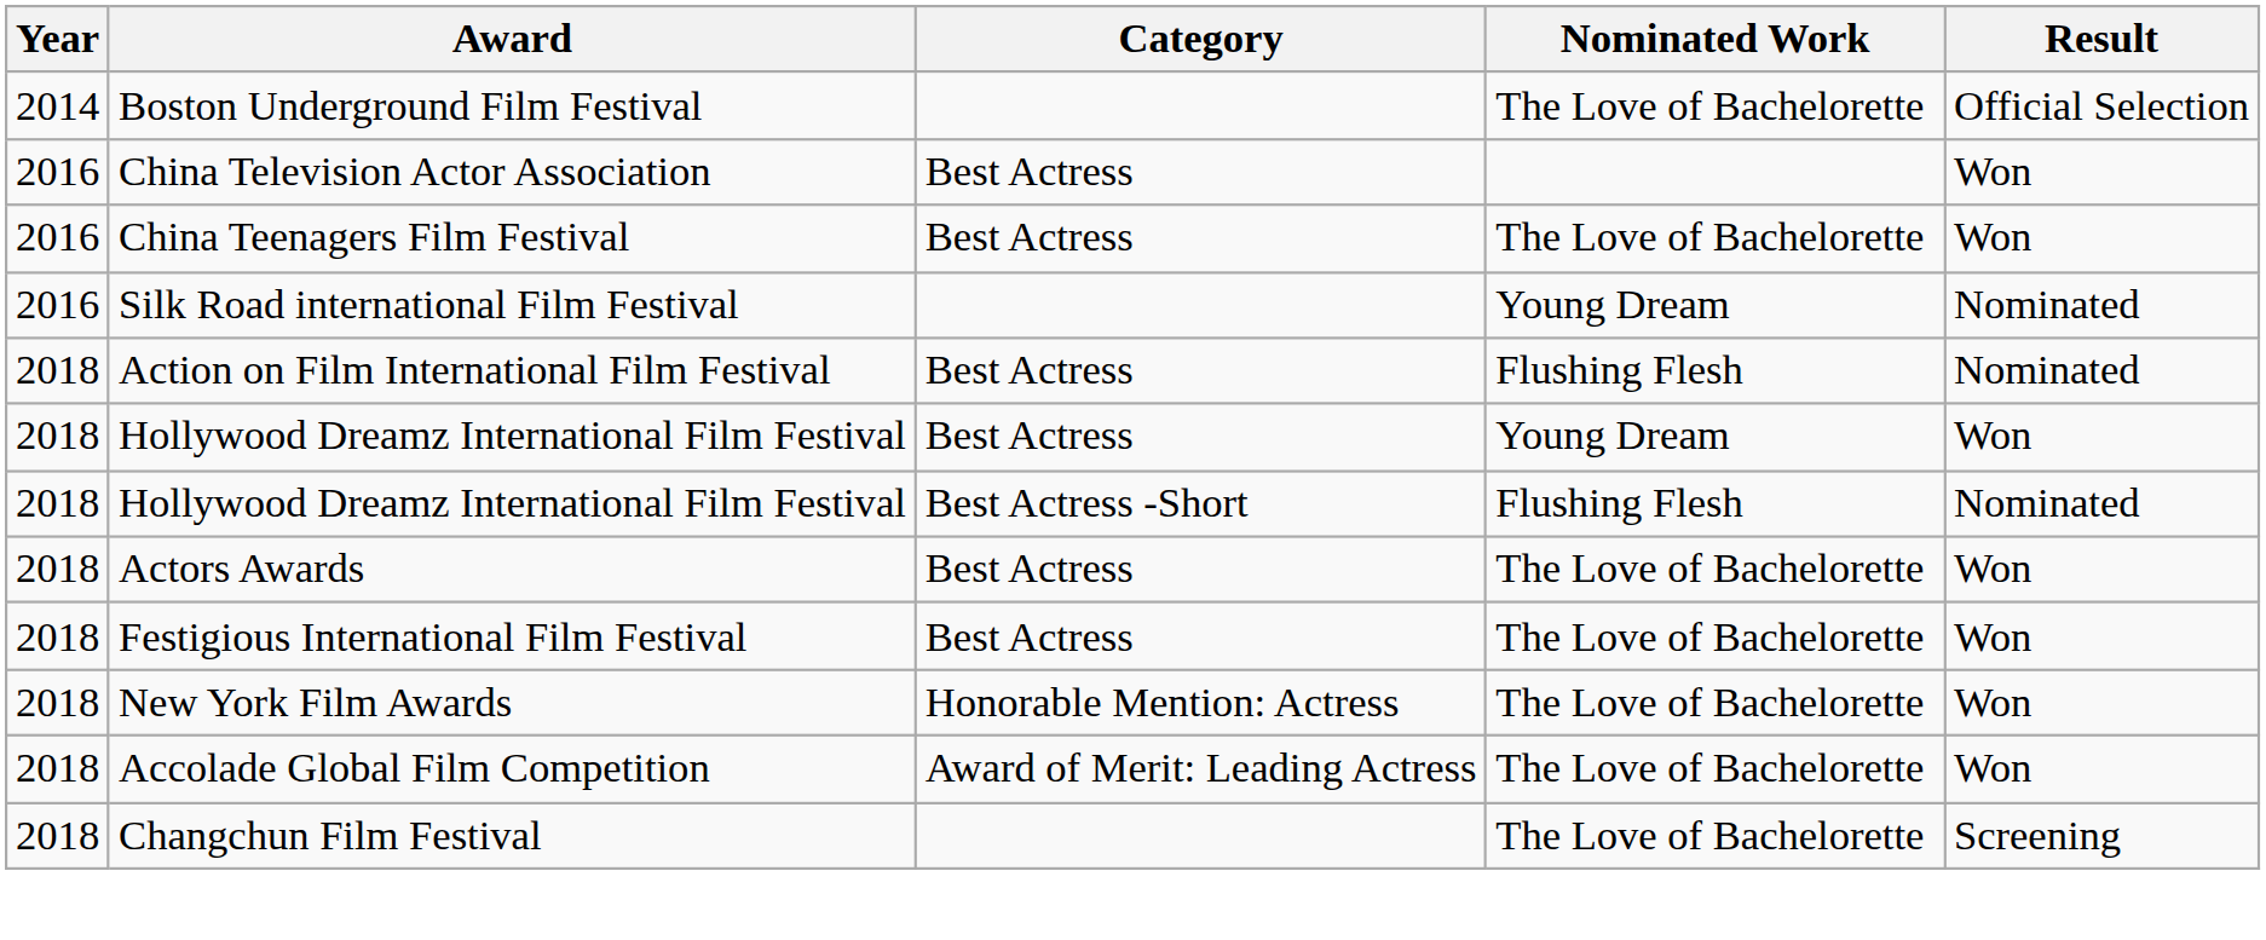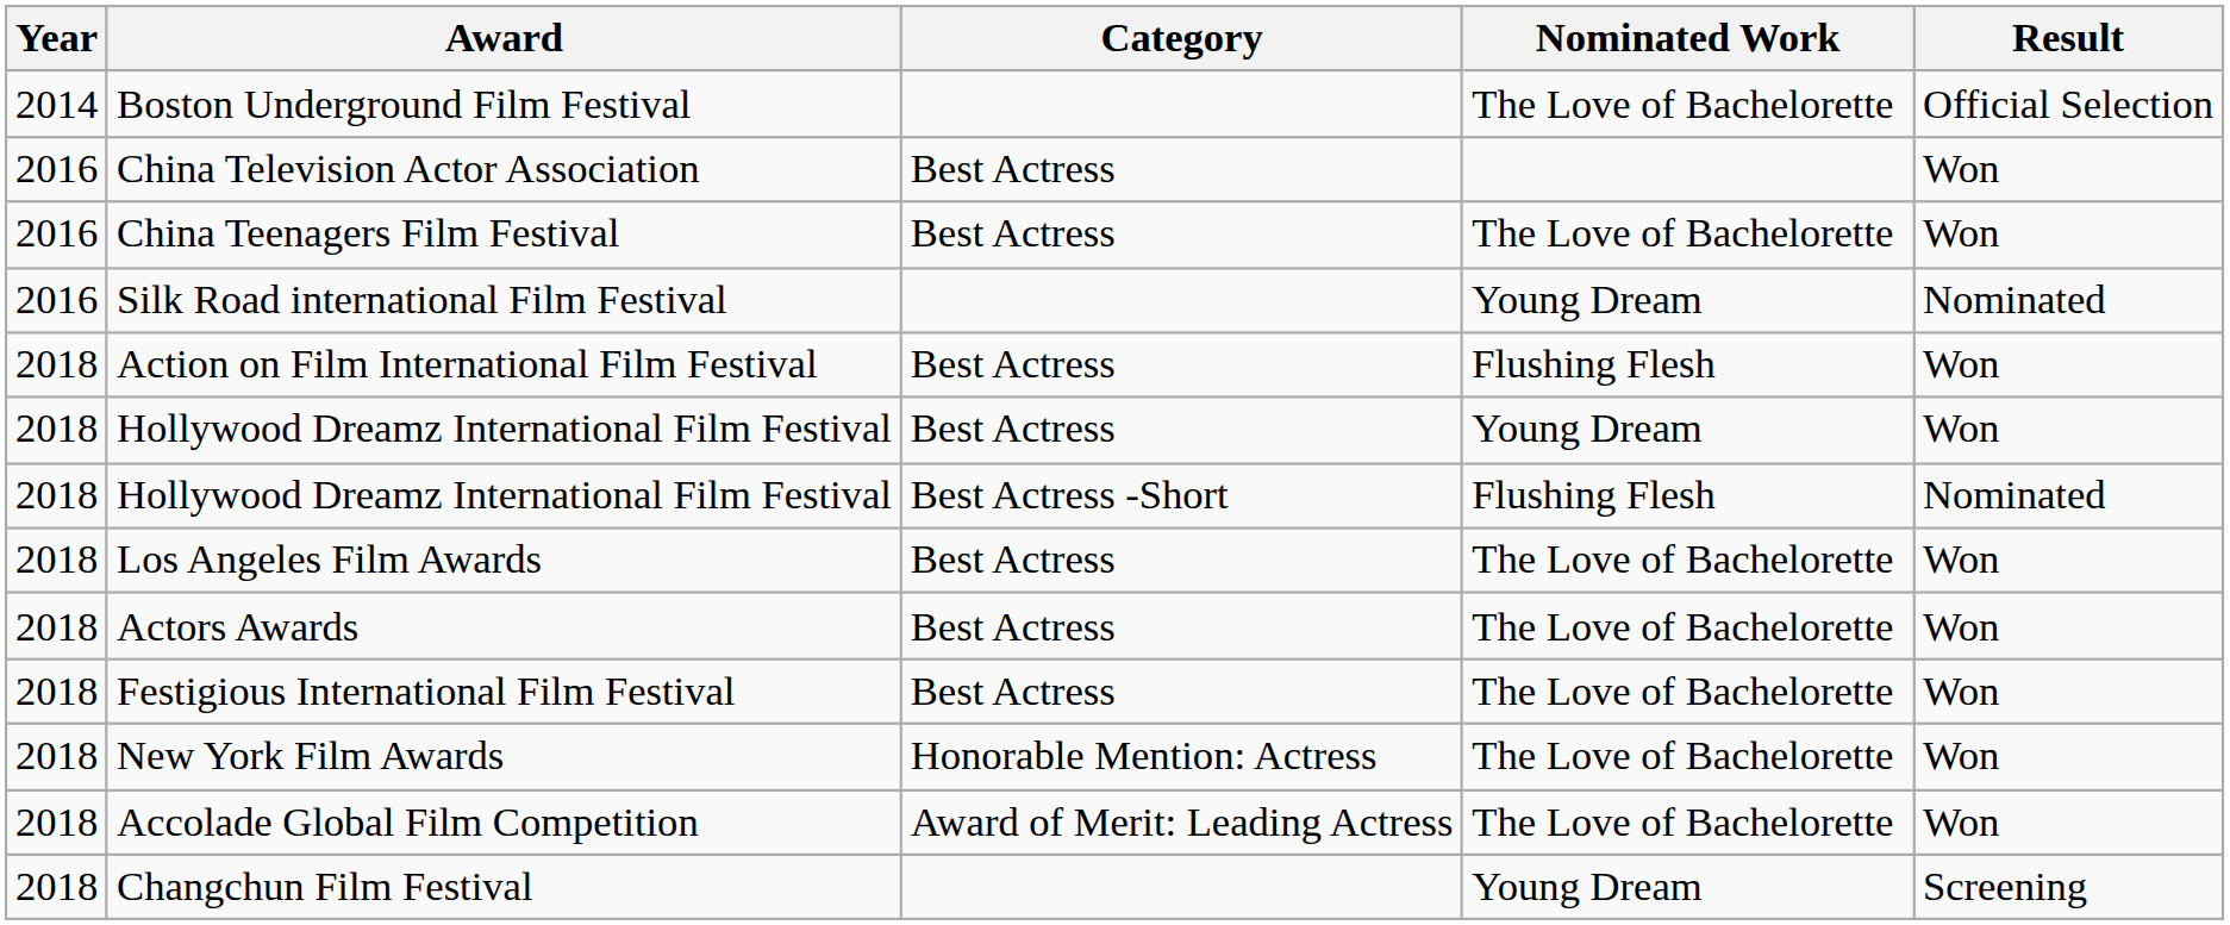Action on Film International Film Festival | Result: Nominated -> Won
+ row: 2018 | Los Angeles Film Awards | Best Actress | The Love of Bachelorette | Won
Changchun Film Festival | Nominated Work: The Love of Bachelorette -> Young Dream
